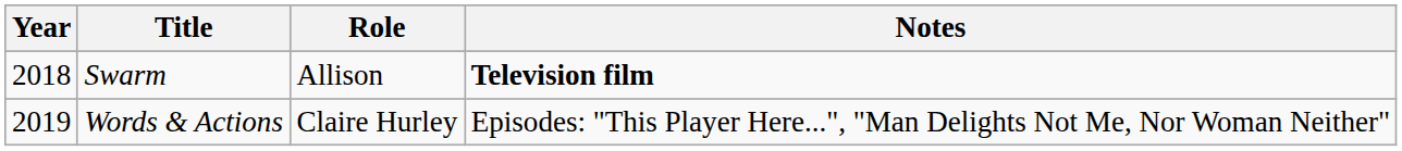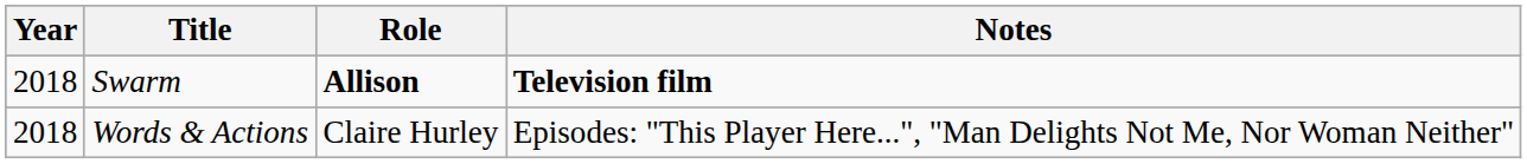Swarm | Role: normal -> bold
Words & Actions | Year: 2019 -> 2018
